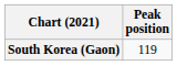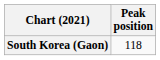South Korea (Gaon) | Peak position: 119 -> 118
